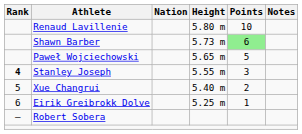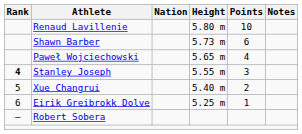Shawn Barber | Points: lightgreen background -> no background
Paweł Wojciechowski | Points: 5 -> 4
